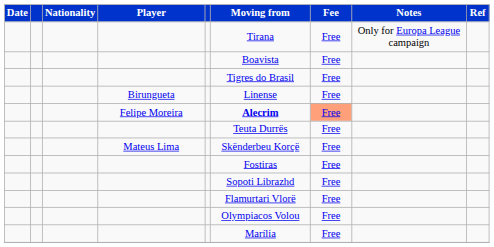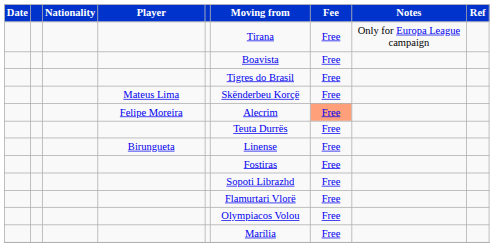rows swapped: Birungueta <-> Mateus Lima
Felipe Moreira | Moving from: bold -> normal
